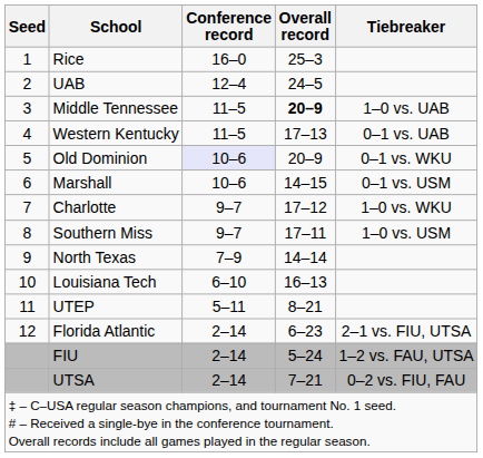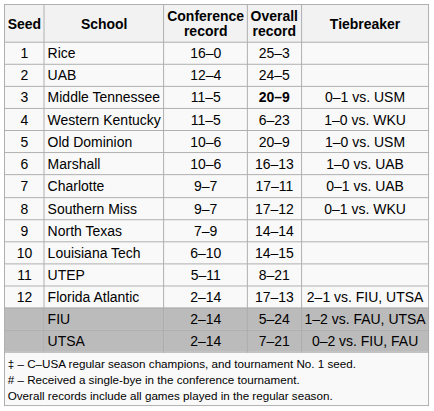Middle Tennessee | Tiebreaker: 1–0 vs. UAB -> 0–1 vs. USM
Western Kentucky | Overall record: 17–13 -> 6–23
Western Kentucky | Tiebreaker: 0–1 vs. UAB -> 1–0 vs. WKU
Old Dominion | Conference record: lavender background -> no background
Old Dominion | Tiebreaker: 0–1 vs. WKU -> 1–0 vs. USM
Marshall | Overall record: 14–15 -> 16–13
Marshall | Tiebreaker: 0–1 vs. USM -> 1–0 vs. UAB
Charlotte | Overall record: 17–12 -> 17–11
Charlotte | Tiebreaker: 1–0 vs. WKU -> 0–1 vs. UAB
Southern Miss | Overall record: 17–11 -> 17–12
Southern Miss | Tiebreaker: 1–0 vs. USM -> 0–1 vs. WKU
Louisiana Tech | Overall record: 16–13 -> 14–15
Florida Atlantic | Overall record: 6–23 -> 17–13
